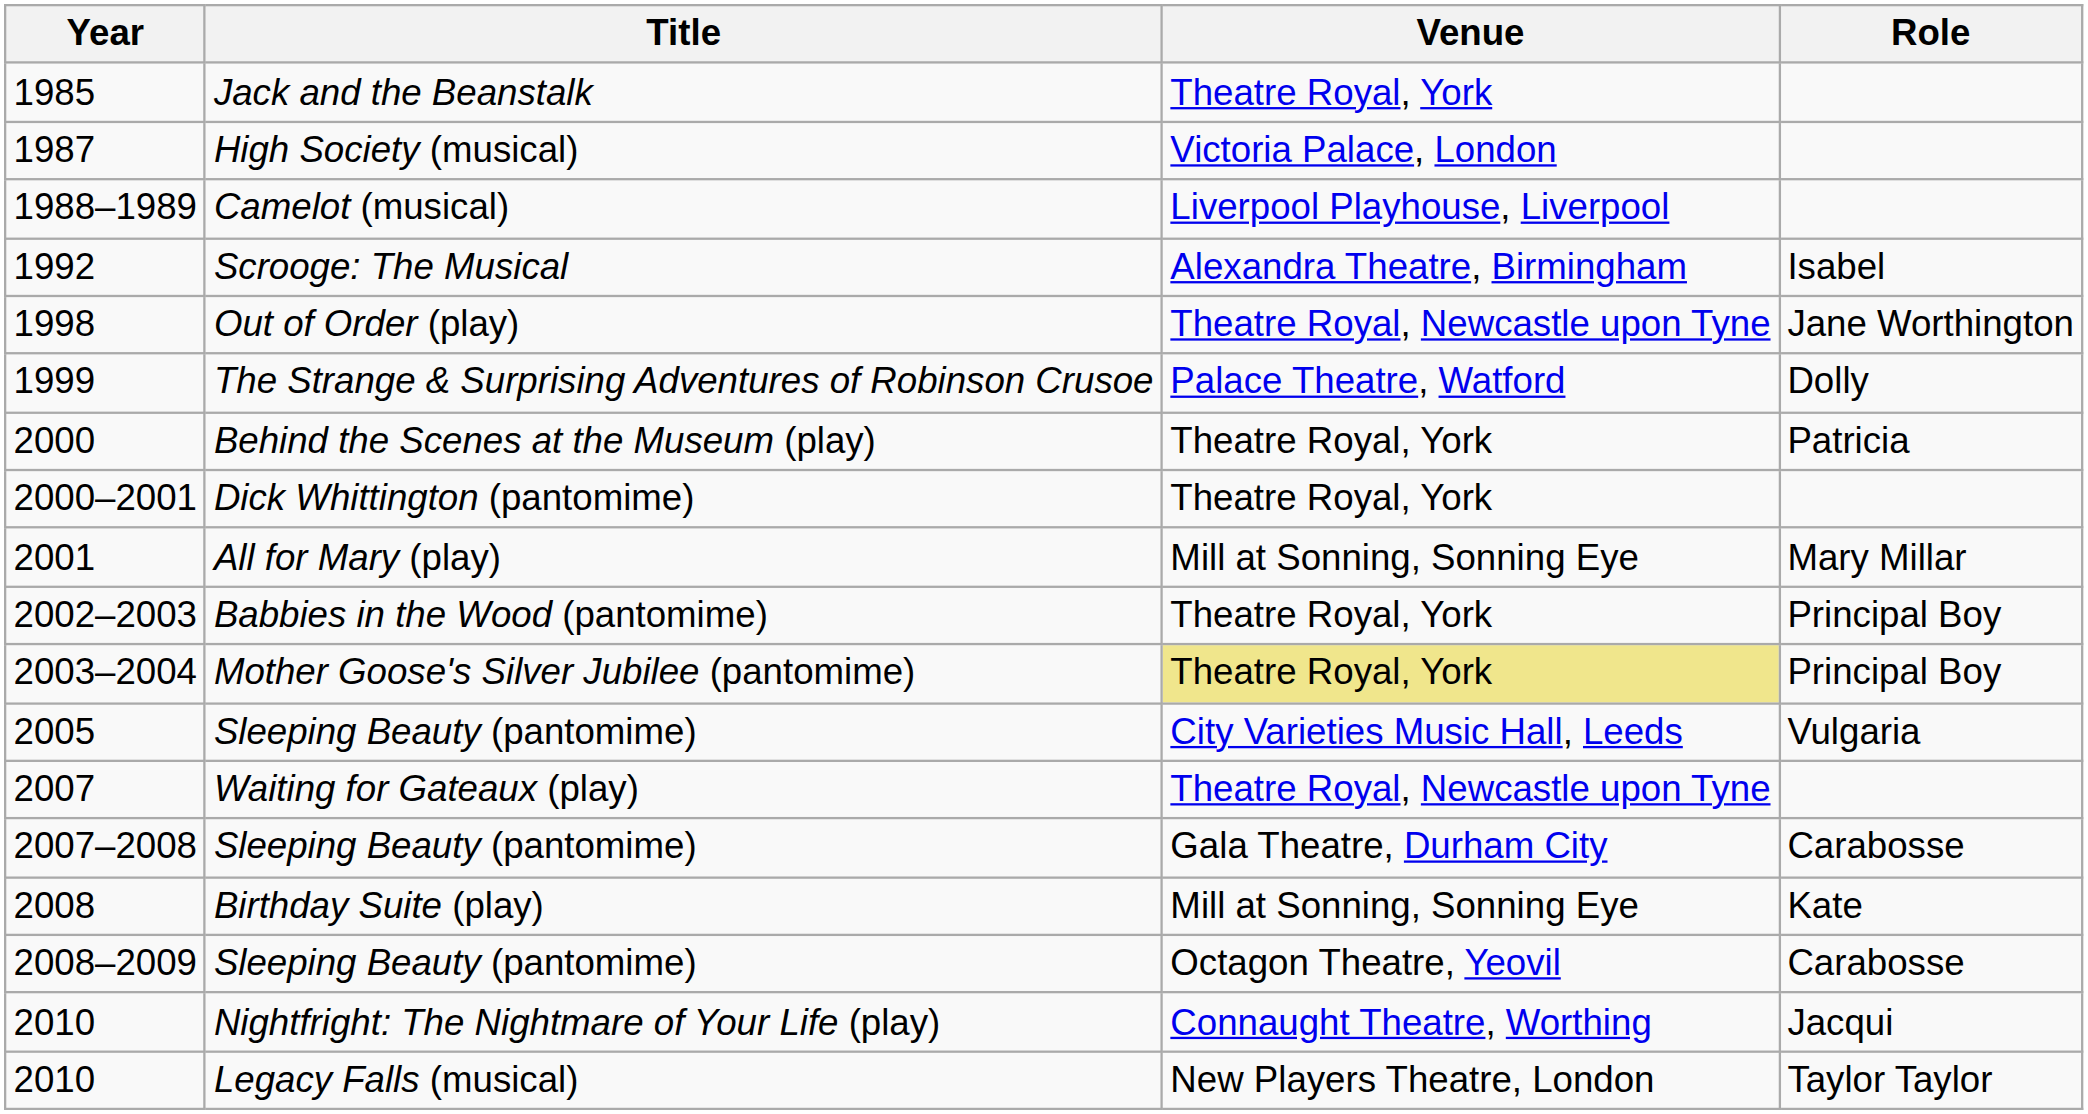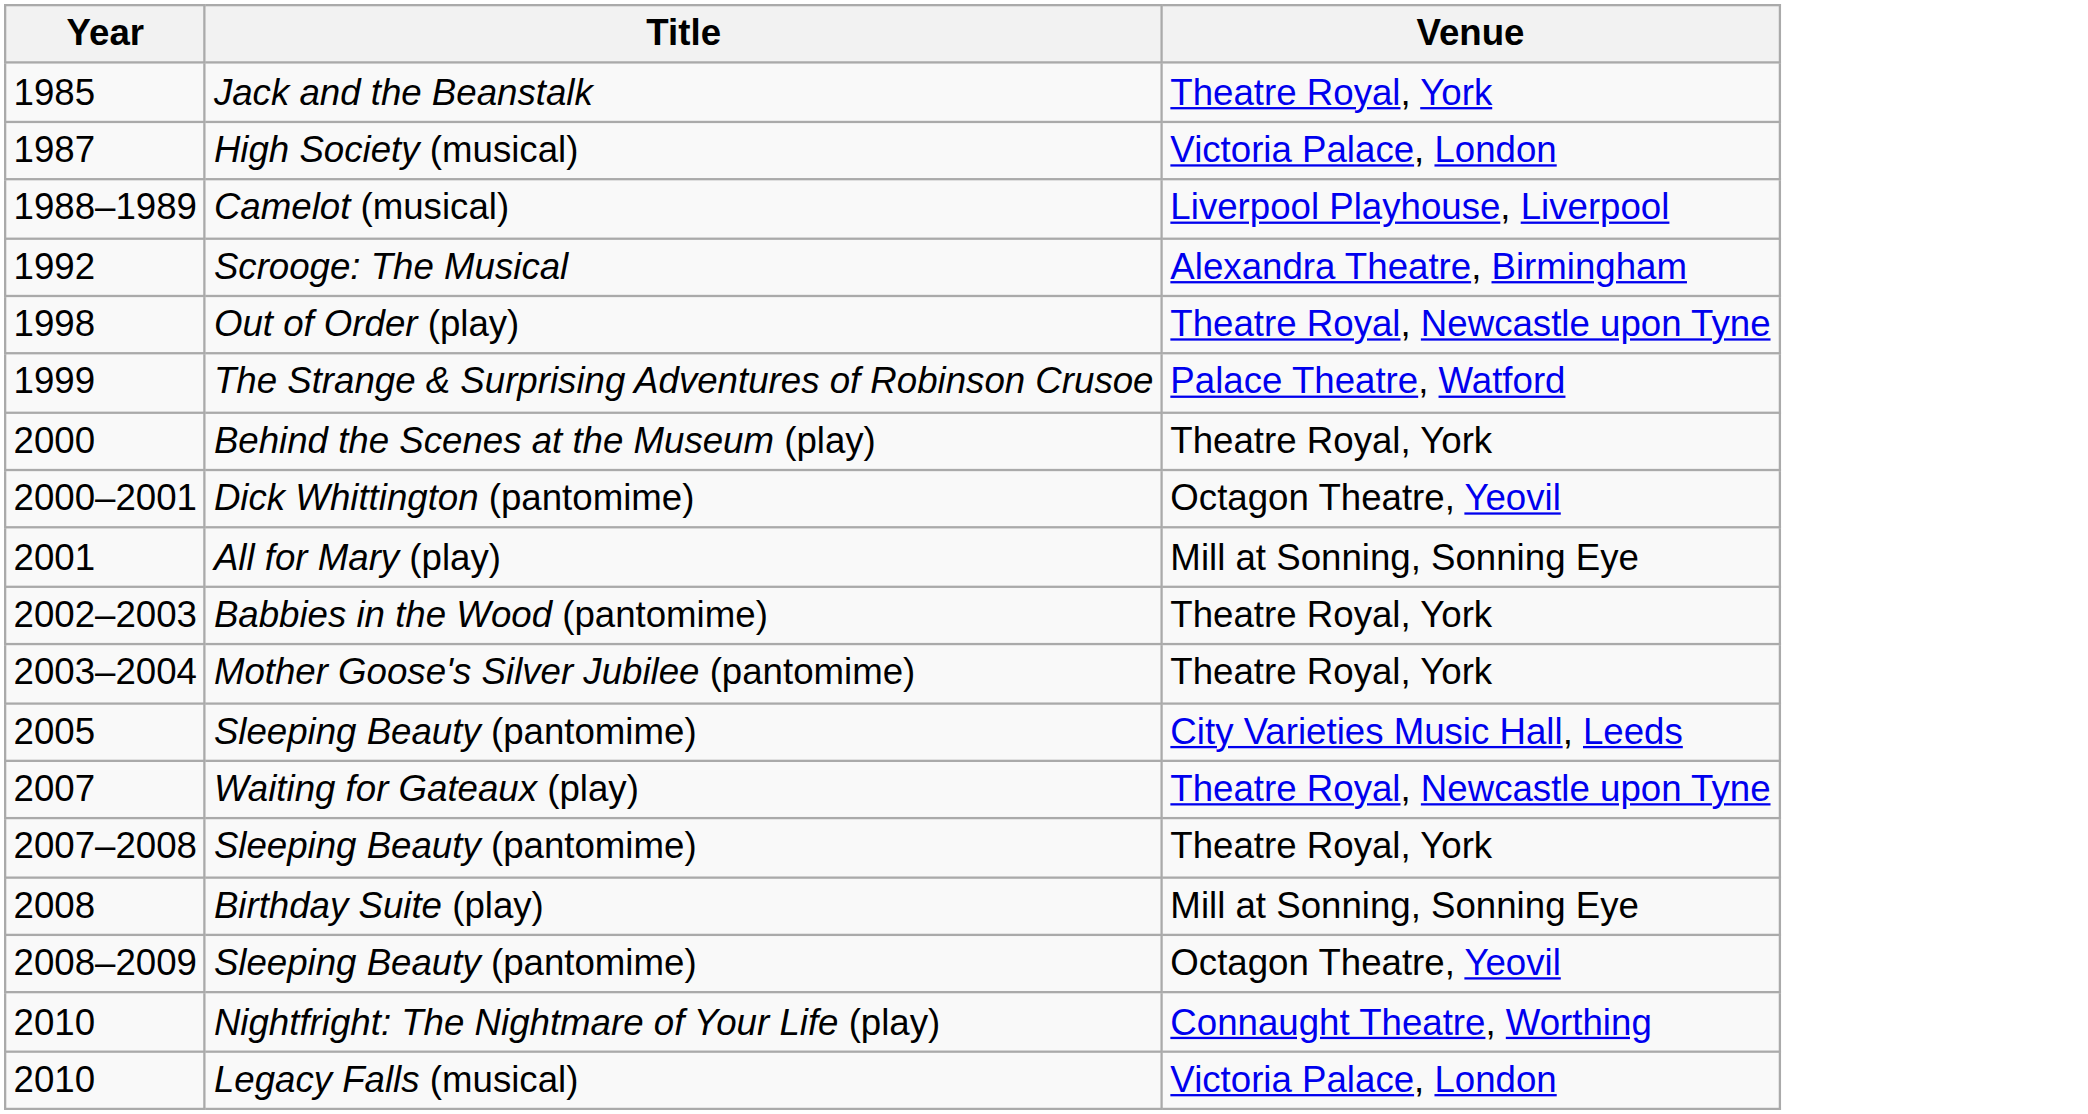- column: Role | Isabel | Jane Worthington | Dolly | Patricia | Mary Millar | Principal Boy | Principal Boy | Vulgaria | Carabosse | Kate | Carabosse | Jacqui | Taylor Taylor
2000–2001 | Venue: Theatre Royal, York -> Octagon Theatre, Yeovil
2003–2004 | Venue: khaki background -> no background
2007–2008 | Venue: Gala Theatre, Durham City -> Theatre Royal, York
2010 / Legacy Falls (musical) | Venue: New Players Theatre, London -> Victoria Palace, London
